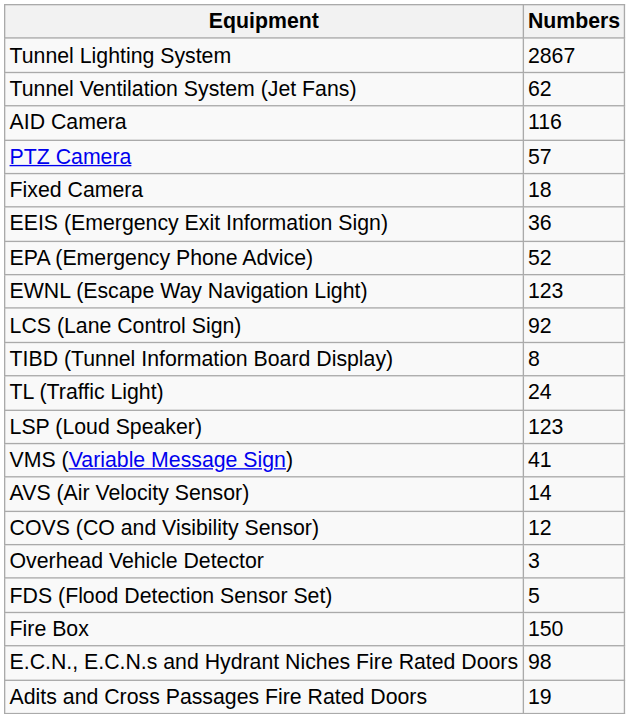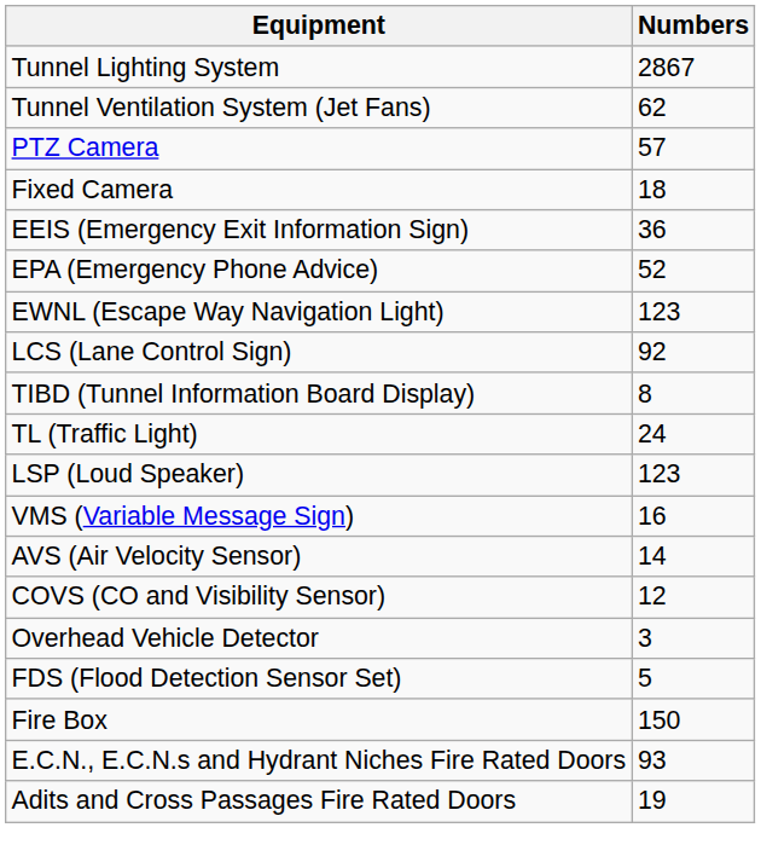- row: AID Camera | 116
VMS (Variable Message Sign) | Numbers: 41 -> 16
E.C.N., E.C.N.s and Hydrant Niches Fire Rated Doors | Numbers: 98 -> 93
